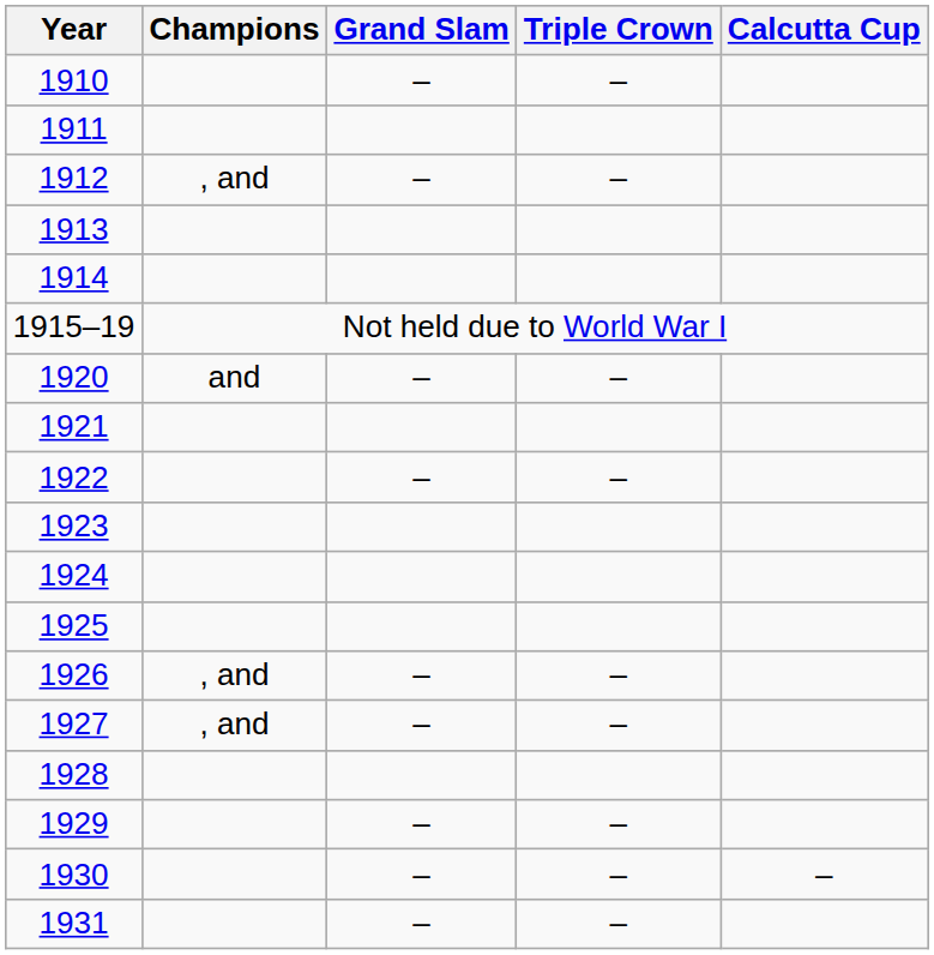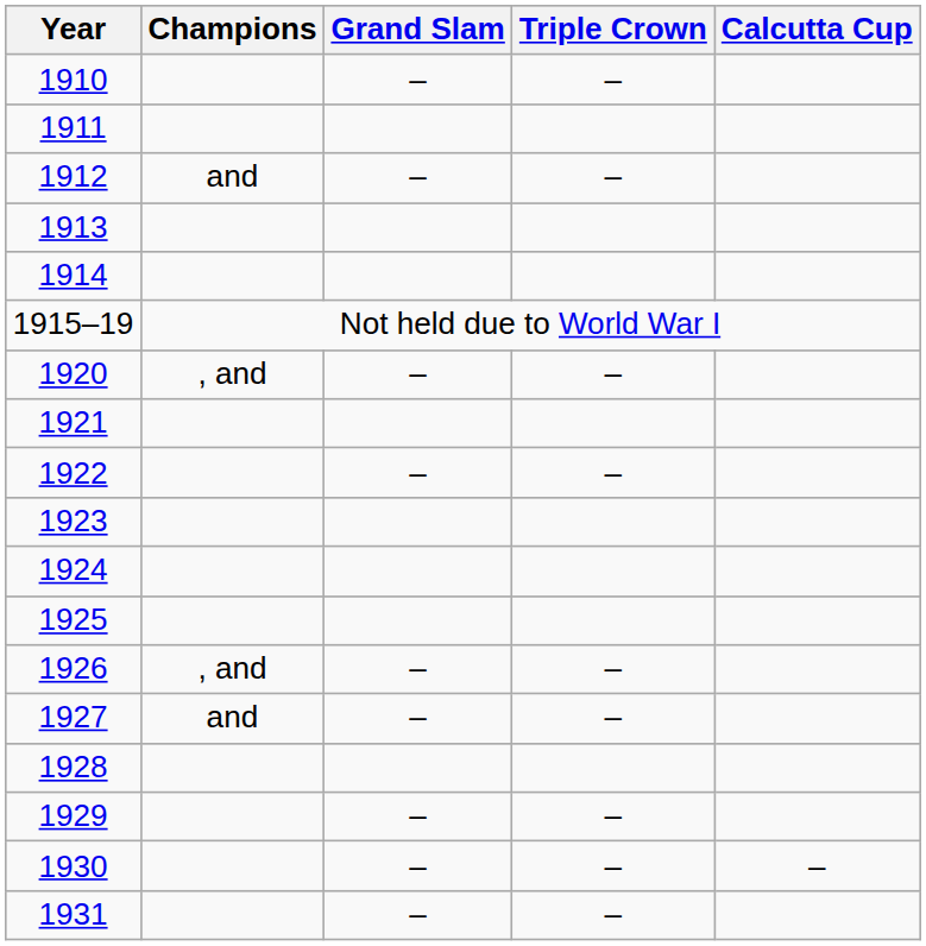1912 | Champions: , and -> and
1920 | Champions: and -> , and
1927 | Champions: , and -> and
